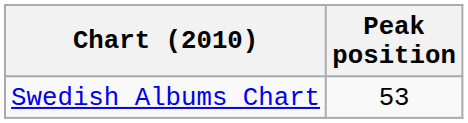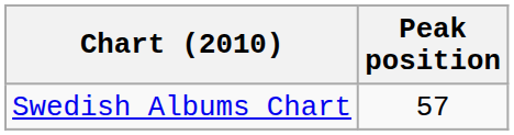Swedish Albums Chart | Peak position: 53 -> 57
